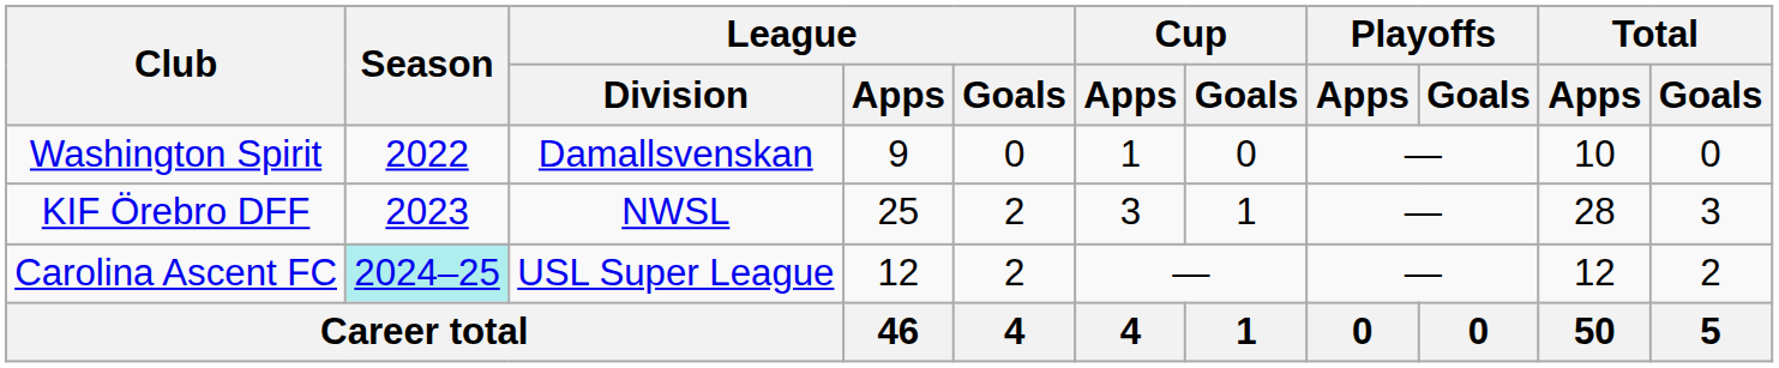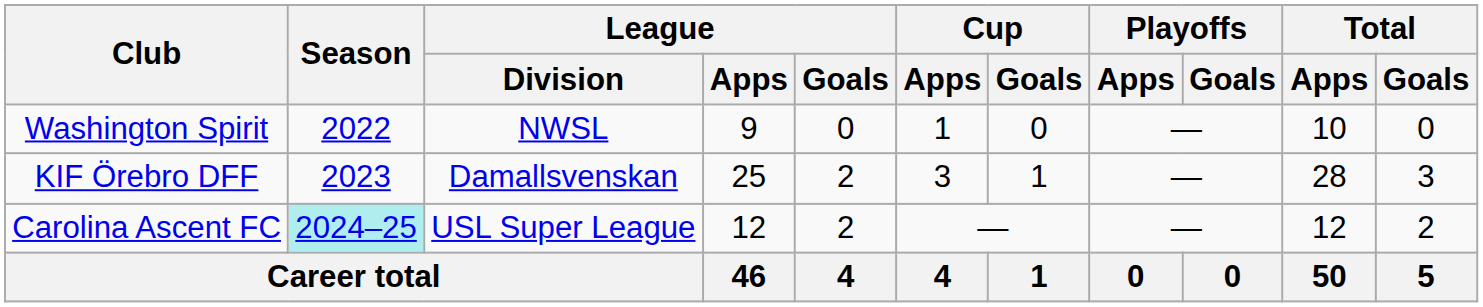Washington Spirit | League / Division: Damallsvenskan -> NWSL
KIF Örebro DFF | League / Division: NWSL -> Damallsvenskan
